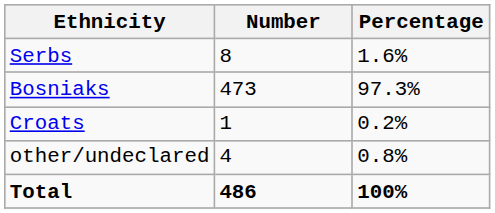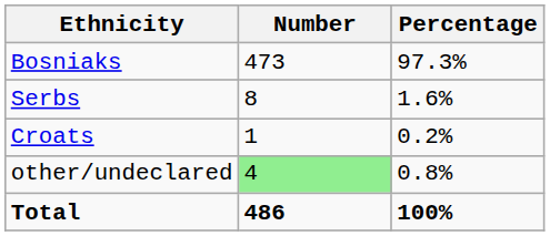rows swapped: Bosniaks <-> Serbs
other/undeclared | Number: no background -> lightgreen background
